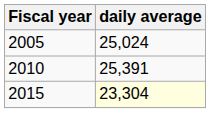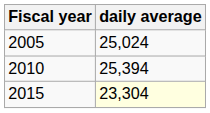2010 | daily average: 25,391 -> 25,394
